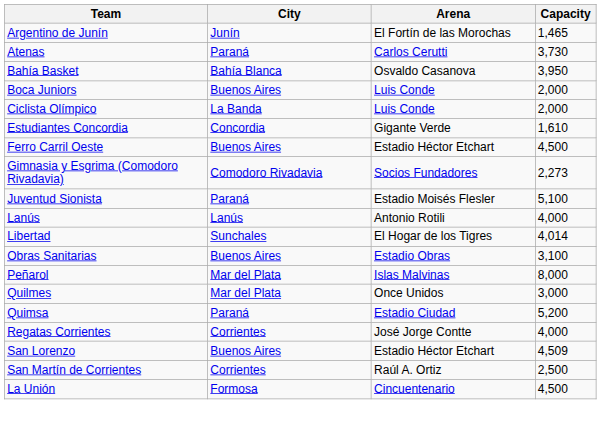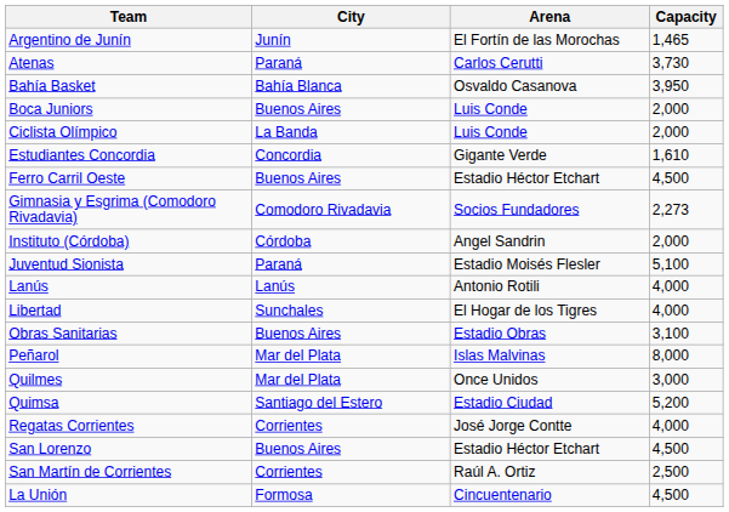+ row: Instituto (Córdoba) | Córdoba | Angel Sandrin | 2,000
Libertad | Capacity: 4,014 -> 4,000
Quimsa | City: Paraná -> Santiago del Estero
San Lorenzo | Capacity: 4,509 -> 4,500
